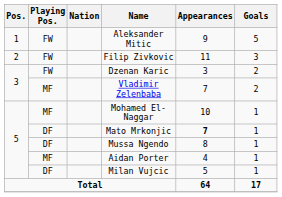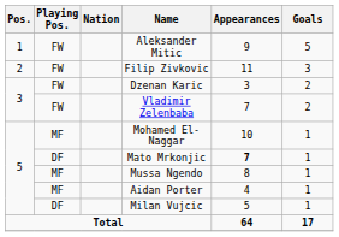Vladimir Zelenbaba | Playing Pos.: MF -> FW
Mussa Ngendo | Playing Pos.: DF -> MF
